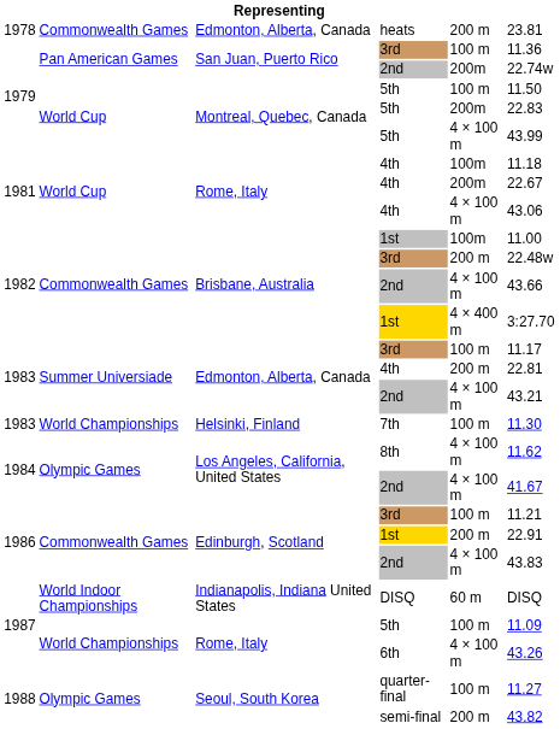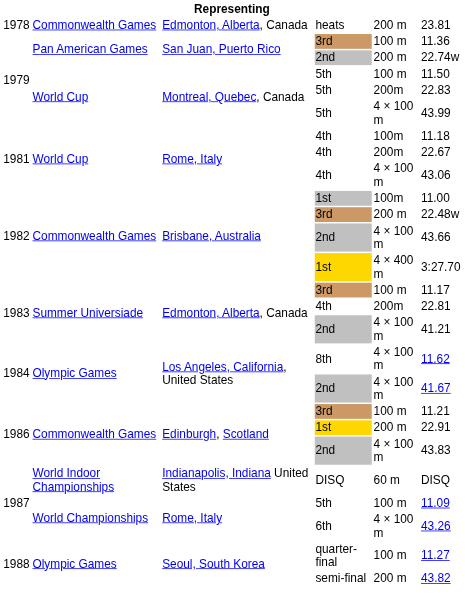San Juan, Puerto Rico / 2nd | column 5: 200m -> 200 m
Edmonton, Alberta, Canada / 4th | column 5: 200 m -> 200m
Edmonton, Alberta, Canada / 2nd | column 6: 43.21 -> 41.21
- row: 1983 | World Championships | Helsinki, Finland | 7th | 100 m | 11.30
